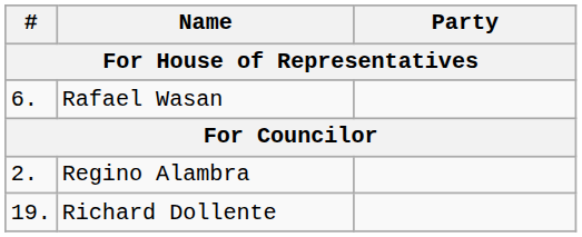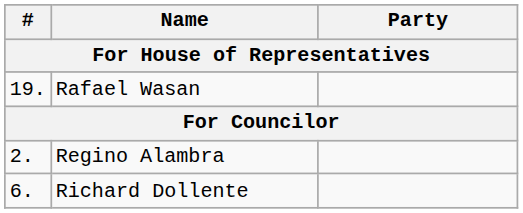Rafael Wasan | #: 6. -> 19.
Richard Dollente | #: 19. -> 6.
